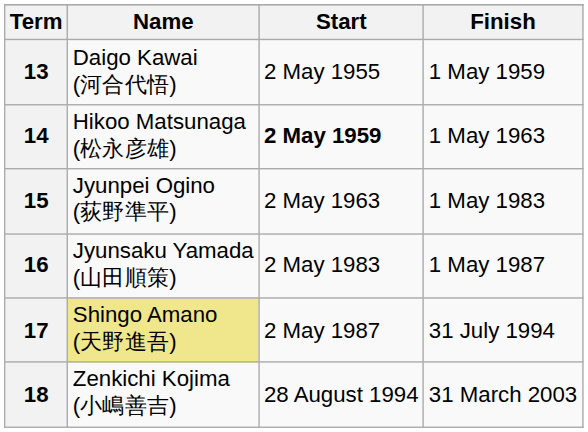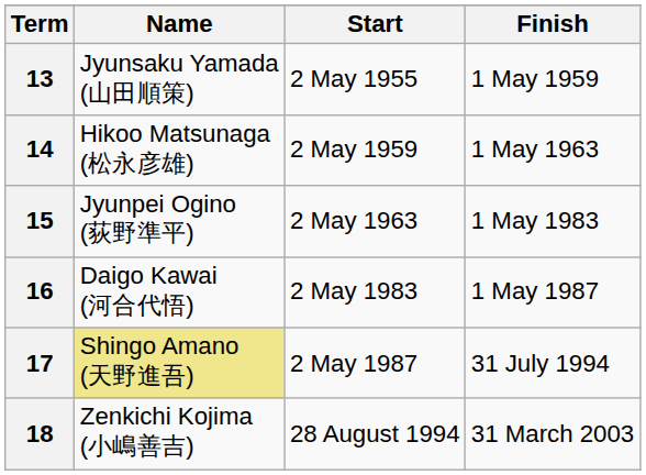13 | Name: Daigo Kawai (河合代悟) -> Jyunsaku Yamada (山田順策)
14 | Start: bold -> normal
16 | Name: Jyunsaku Yamada (山田順策) -> Daigo Kawai (河合代悟)
